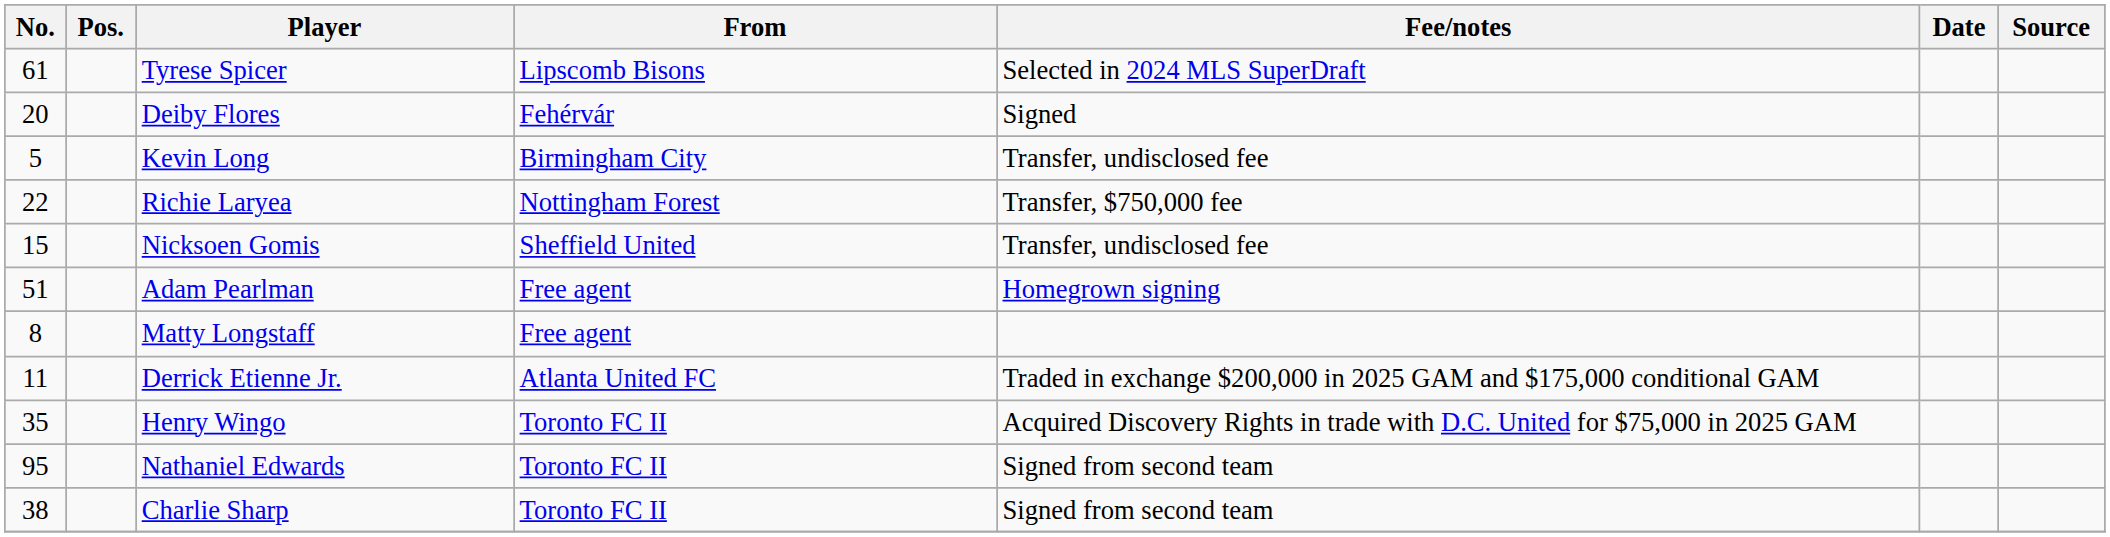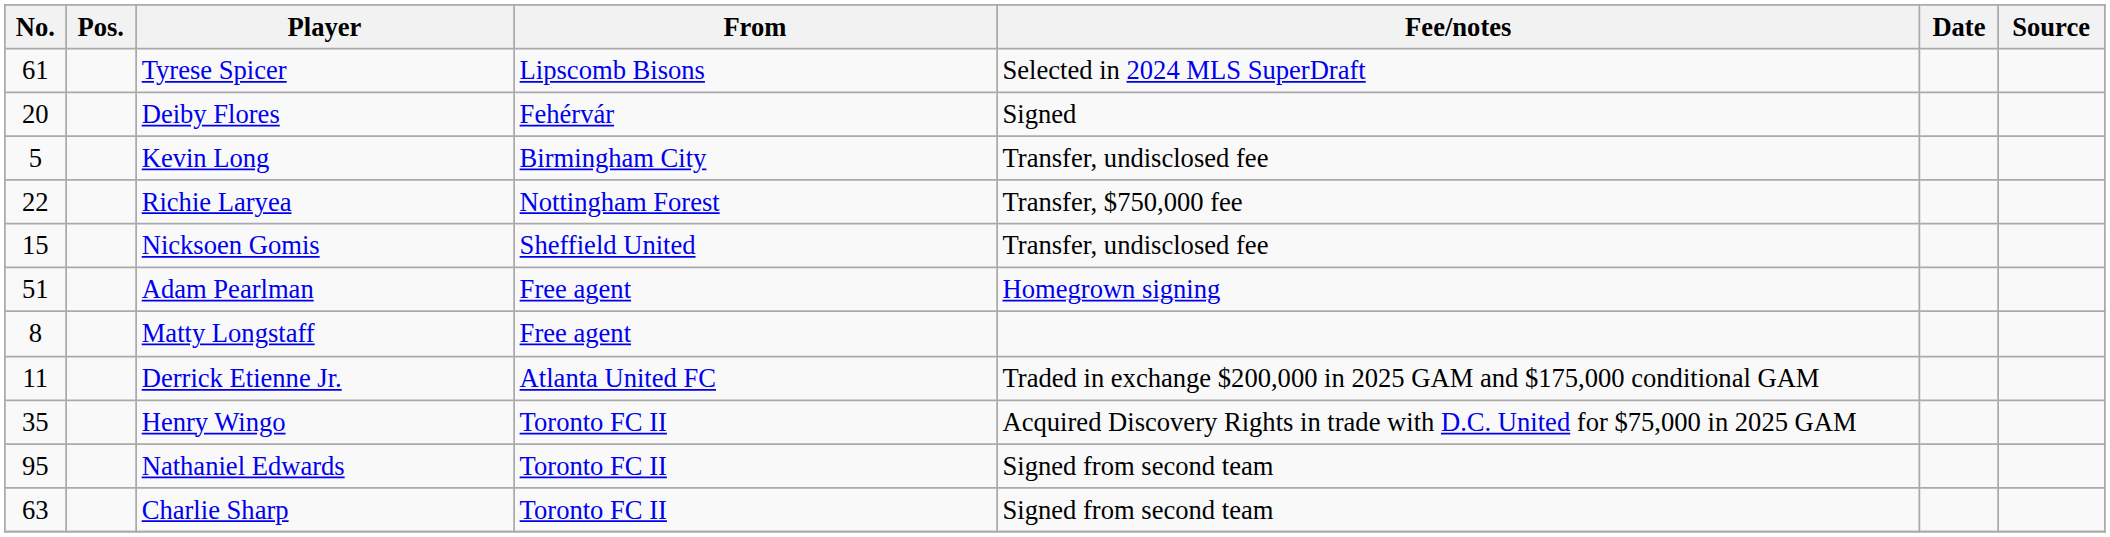Charlie Sharp | No.: 38 -> 63
